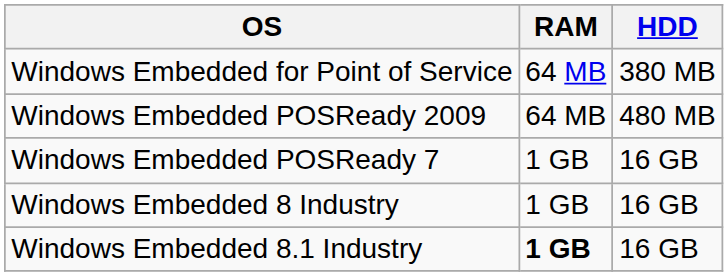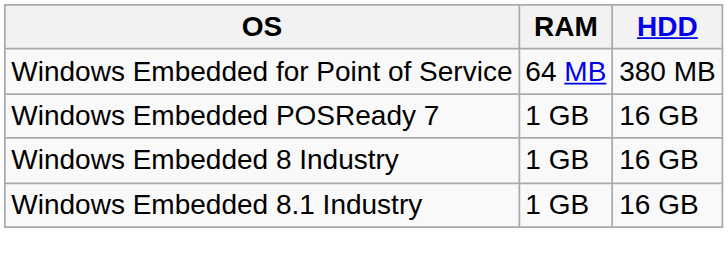- row: Windows Embedded POSReady 2009 | 64 MB | 480 MB
Windows Embedded 8.1 Industry | RAM: bold -> normal
